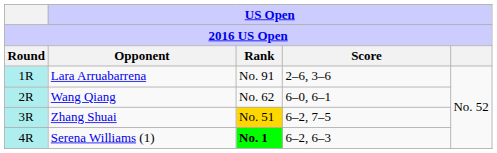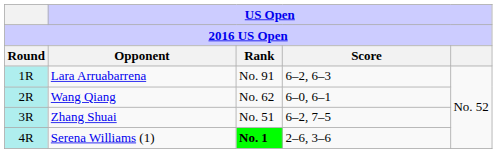Lara Arruabarrena | US Open / Score: 2–6, 3–6 -> 6–2, 6–3
Zhang Shuai | US Open / Rank: gold background -> no background
Serena Williams (1) | US Open / Score: 6–2, 6–3 -> 2–6, 3–6
